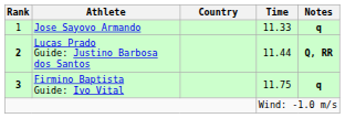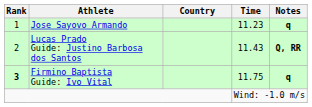Jose Sayovo Armando | Time: 11.33 -> 11.23
Lucas Prado Guide: Justino Barbosa dos Santos | Rank: bold -> normal
Lucas Prado Guide: Justino Barbosa dos Santos | Time: 11.44 -> 11.43
